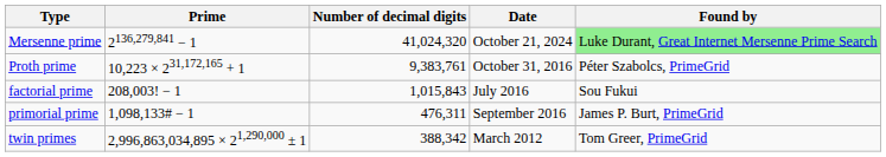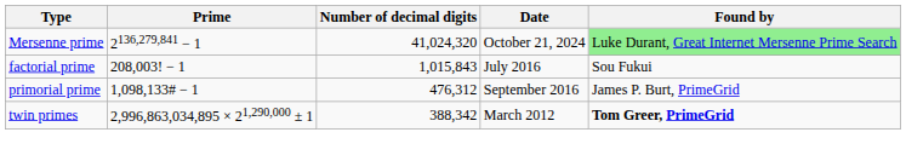- row: Proth prime | 10,223 × 231,172,165 + 1 | 9,383,761 | October 31, 2016 | Péter Szabolcs, PrimeGrid
primorial prime | Number of decimal digits: 476,311 -> 476,312
twin primes | Found by: normal -> bold
